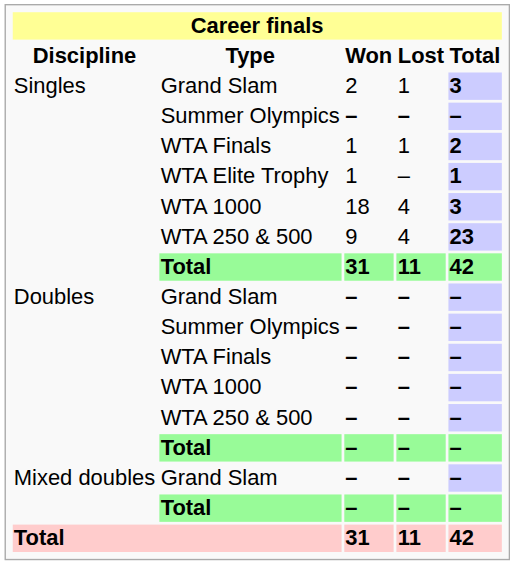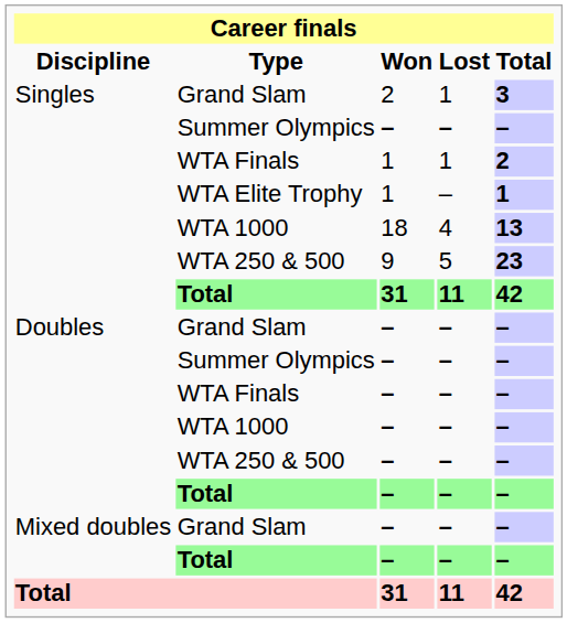Singles / WTA 1000 | Total: 3 -> 13
Singles / WTA 250 & 500 | Lost: 4 -> 5
